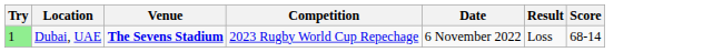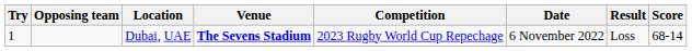+ column: Opposing team
Dubai, UAE | Try: lightgreen background -> no background
